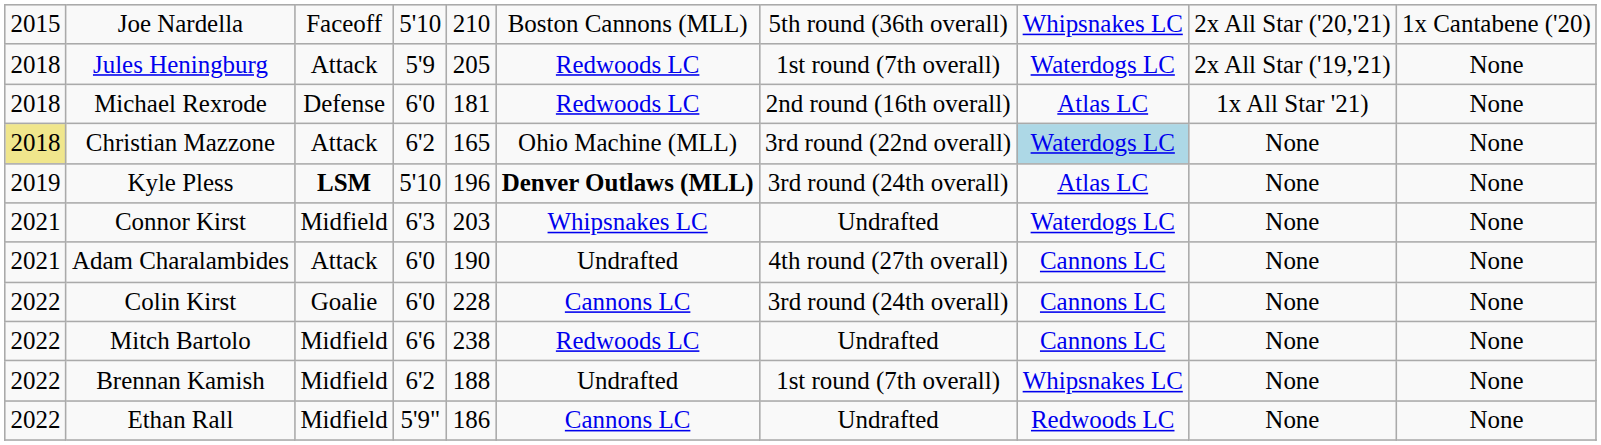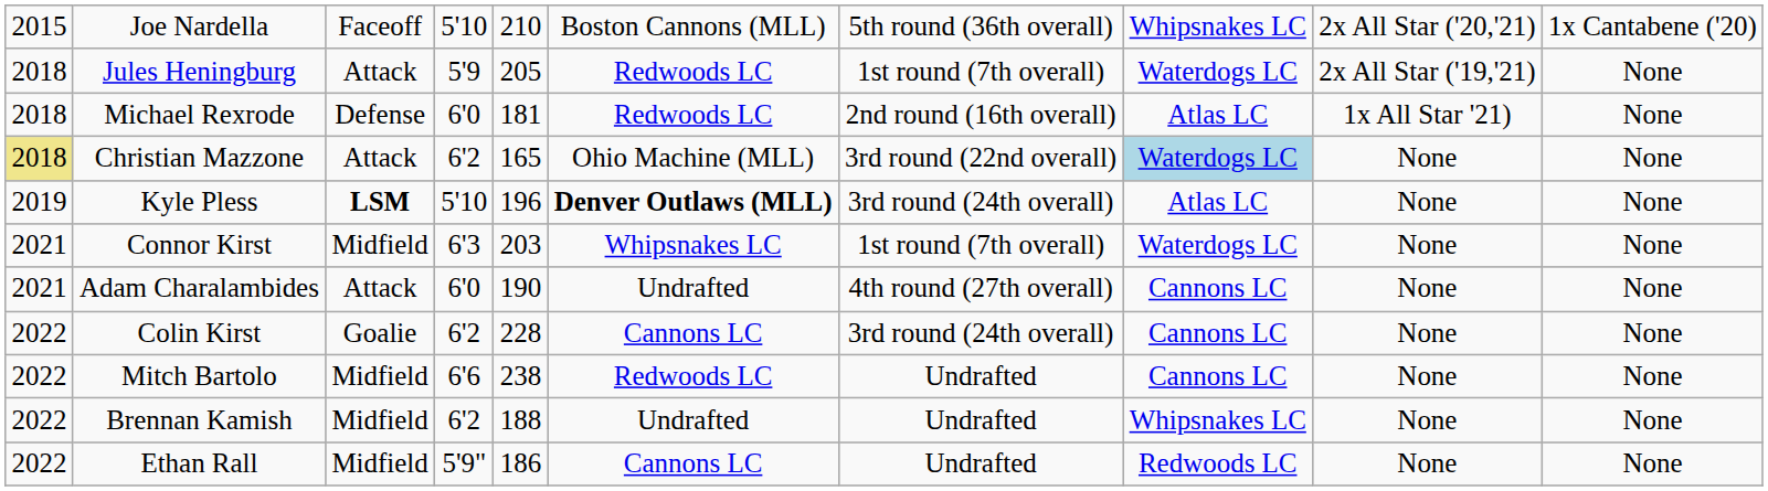Connor Kirst | column 7: Undrafted -> 1st round (7th overall)
Colin Kirst | column 4: 6'0 -> 6'2
Brennan Kamish | column 7: 1st round (7th overall) -> Undrafted
